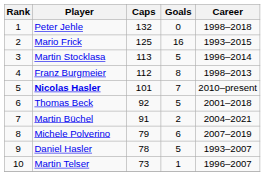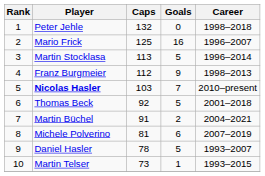Mario Frick | Career: 1993–2015 -> 1996–2007
Franz Burgmeier | Goals: 8 -> 9
Nicolas Hasler | Caps: 101 -> 103
Michele Polverino | Caps: 79 -> 81
Martin Telser | Career: 1996–2007 -> 1993–2015
